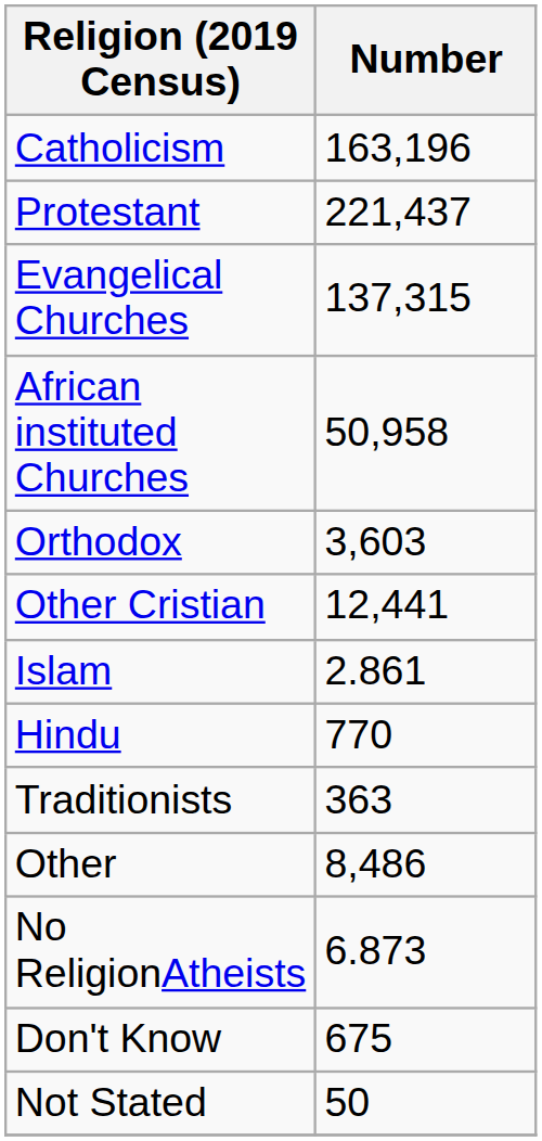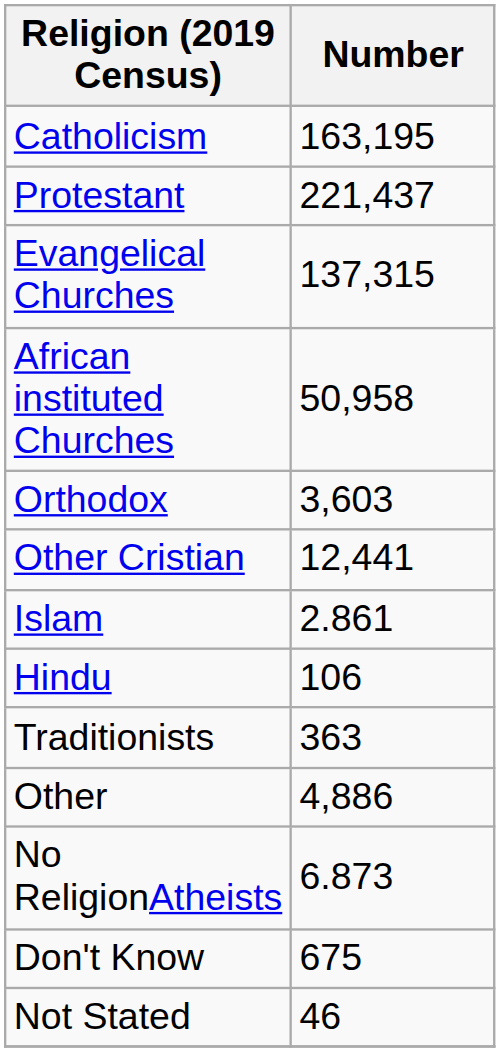Catholicism | Number: 163,196 -> 163,195
Hindu | Number: 770 -> 106
Other | Number: 8,486 -> 4,886
Not Stated | Number: 50 -> 46
